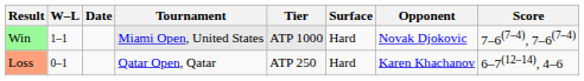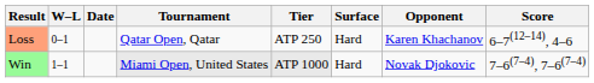rows swapped: Loss <-> Win
